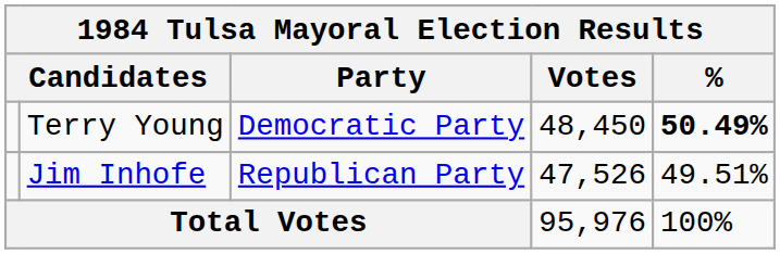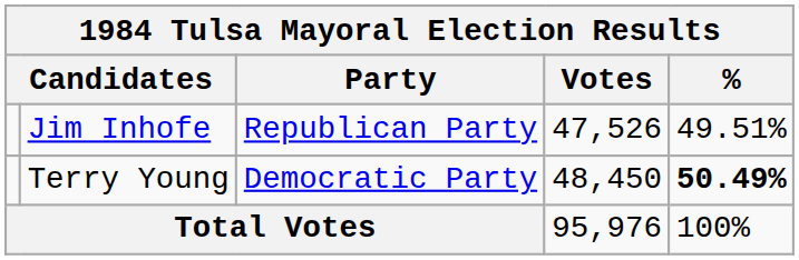rows swapped: Terry Young <-> Jim Inhofe
